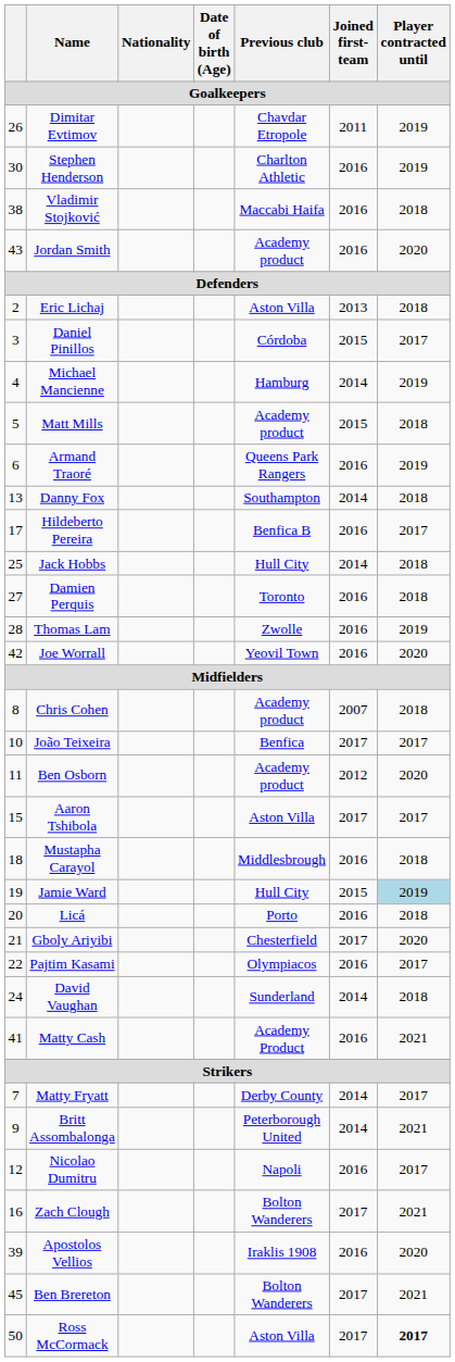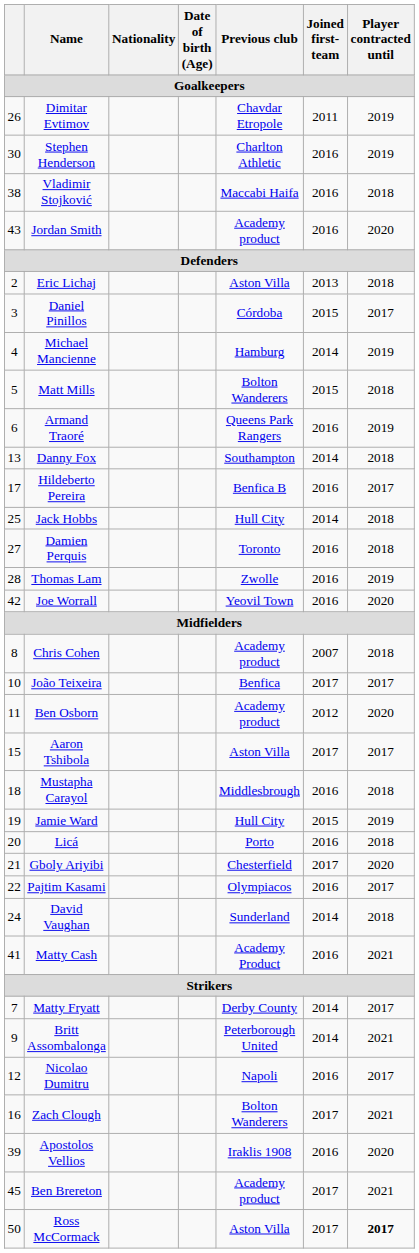Matt Mills | Previous club: Academy product -> Bolton Wanderers
Jamie Ward | Player contracted until: lightblue background -> no background
Ben Brereton | Previous club: Bolton Wanderers -> Academy product
